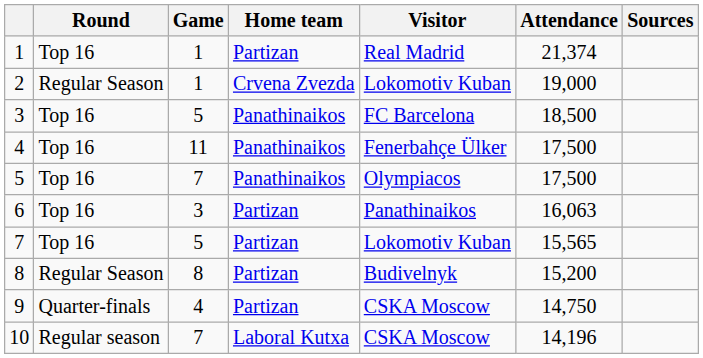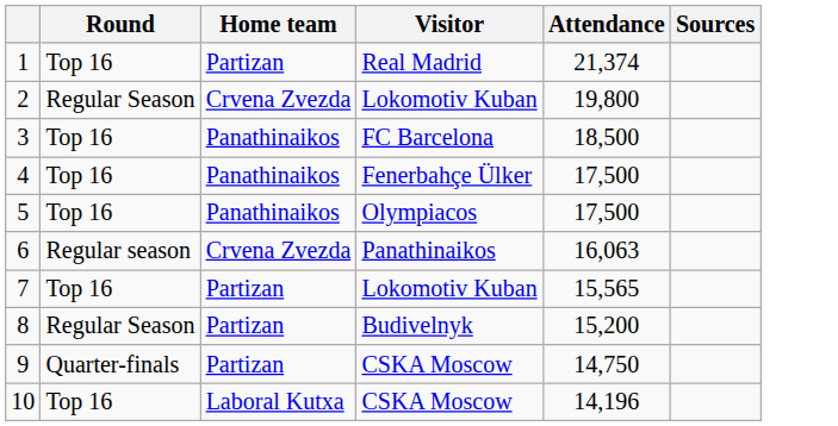- column: Game | 1 | 1 | 5 | 11 | 7 | 3 | 5 | 8 | 4 | 7
2 | Attendance: 19,000 -> 19,800
6 | Round: Top 16 -> Regular season
6 | Home team: Partizan -> Crvena Zvezda
10 | Round: Regular season -> Top 16
